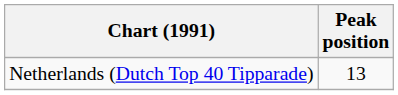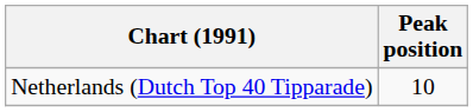Netherlands (Dutch Top 40 Tipparade) | Peak position: 13 -> 10
